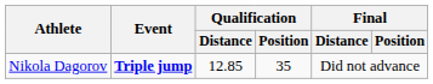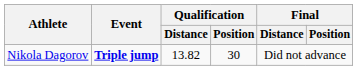Nikola Dagorov | Qualification / Distance: 12.85 -> 13.82
Nikola Dagorov | Qualification / Position: 35 -> 30
